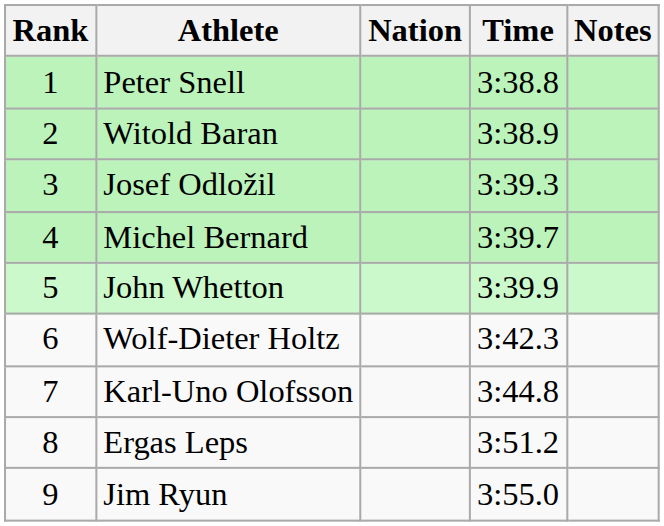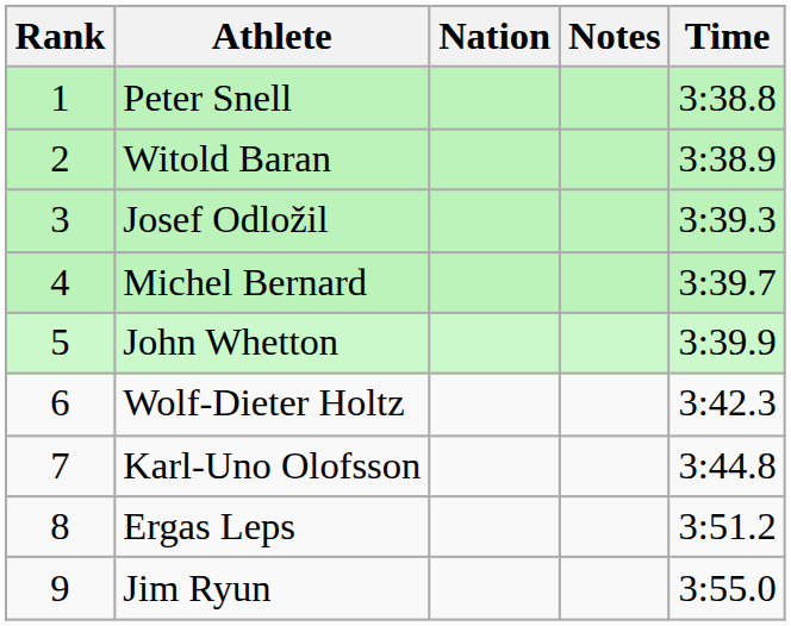columns swapped: Time <-> Notes
